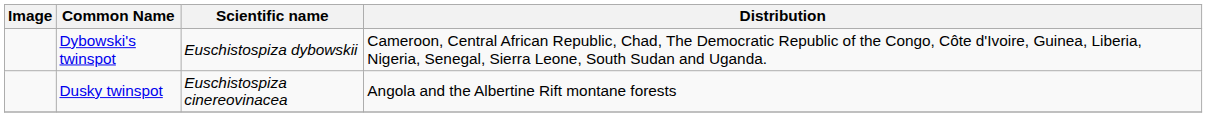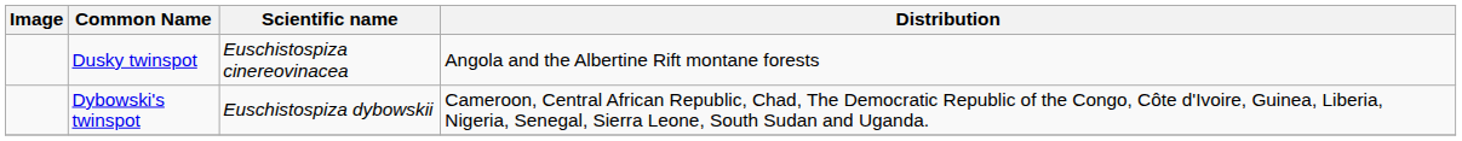rows swapped: Dybowski's twinspot <-> Dusky twinspot
